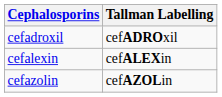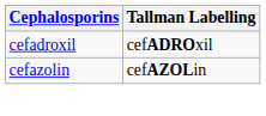- row: cefalexin | cefALEXin
